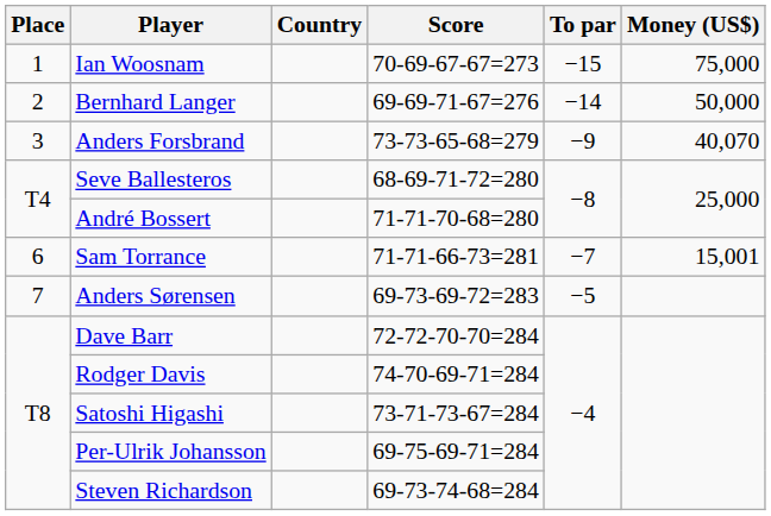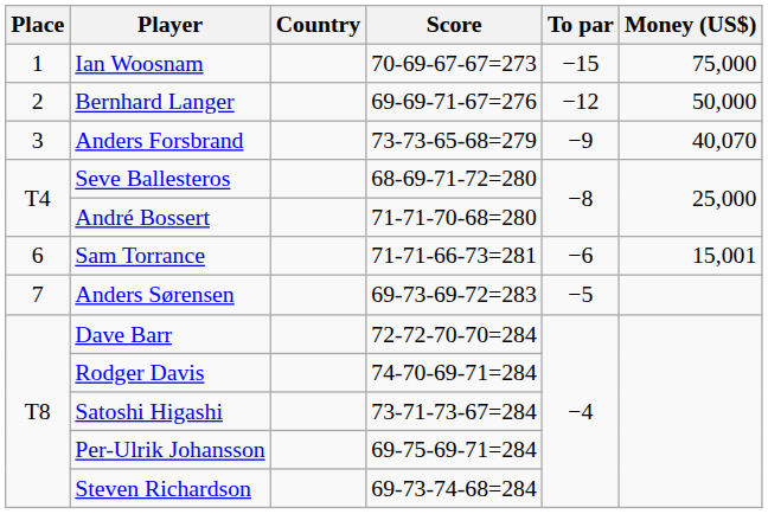Bernhard Langer | To par: −14 -> −12
Sam Torrance | To par: −7 -> −6
